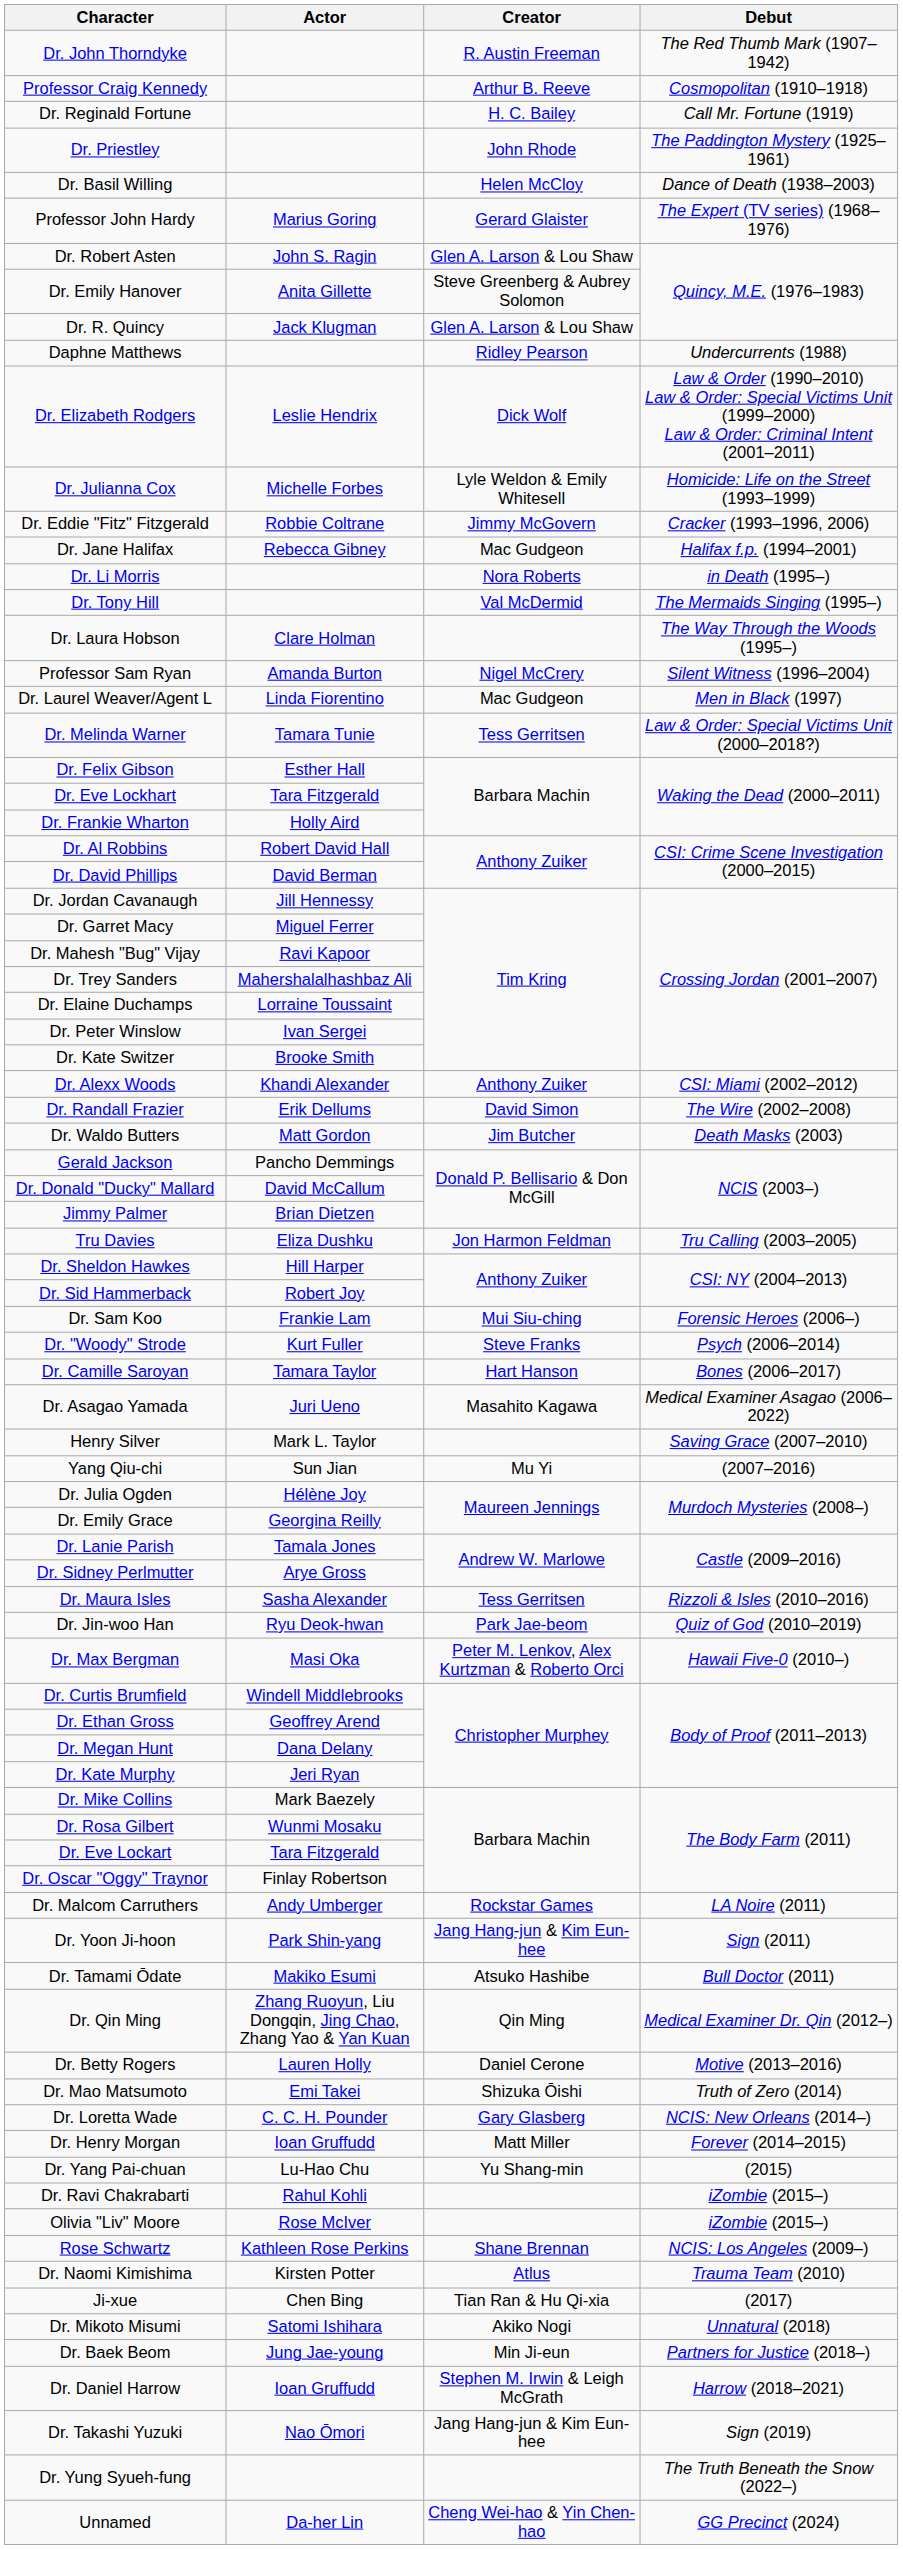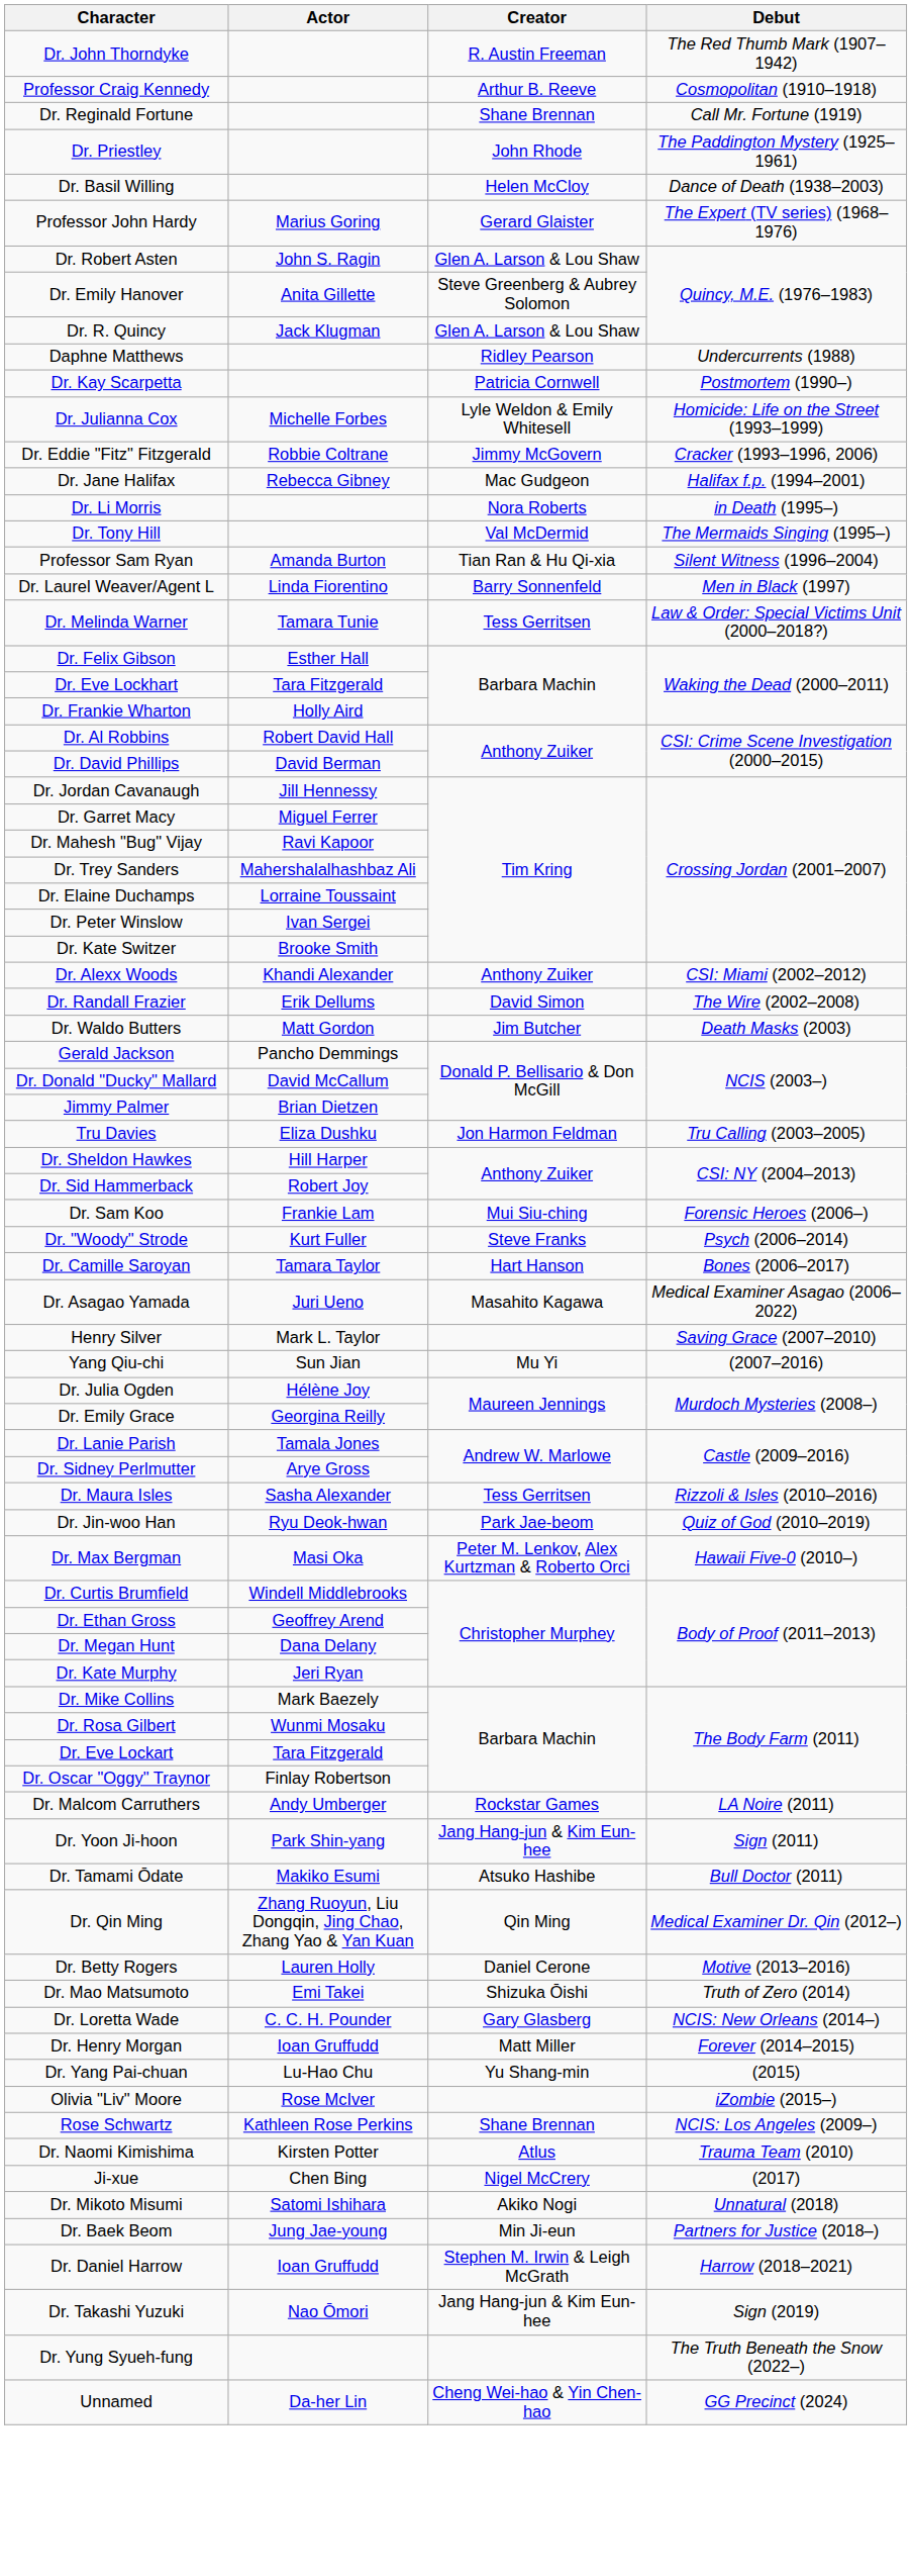Dr. Reginald Fortune | Creator: H. C. Bailey -> Shane Brennan
+ row: Dr. Kay Scarpetta | Patricia Cornwell | Postmortem (1990–)
- row: Dr. Elizabeth Rodgers | Leslie Hendrix | Dick Wolf | Law & Order (1990–2010) Law & Order: Special Victims Unit (1999–2000) Law & Order: Criminal Intent (2001–2011)
- row: Dr. Laura Hobson | Clare Holman | The Way Through the Woods (1995–)
Professor Sam Ryan | Creator: Nigel McCrery -> Tian Ran & Hu Qi-xia
Dr. Laurel Weaver/Agent L | Creator: Mac Gudgeon -> Barry Sonnenfeld
- row: Dr. Ravi Chakrabarti | Rahul Kohli | iZombie (2015–)
Ji-xue | Creator: Tian Ran & Hu Qi-xia -> Nigel McCrery
